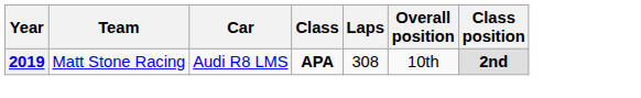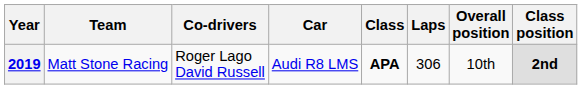+ column: Co-drivers | Roger Lago David Russell
2019 | Laps: 308 -> 306
